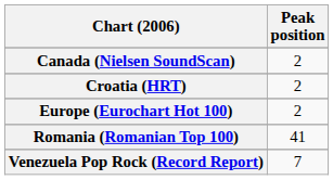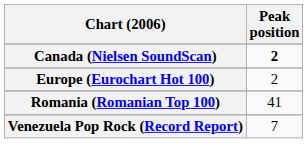Canada (Nielsen SoundScan) | Peak position: normal -> bold
- row: Croatia (HRT) | 2
